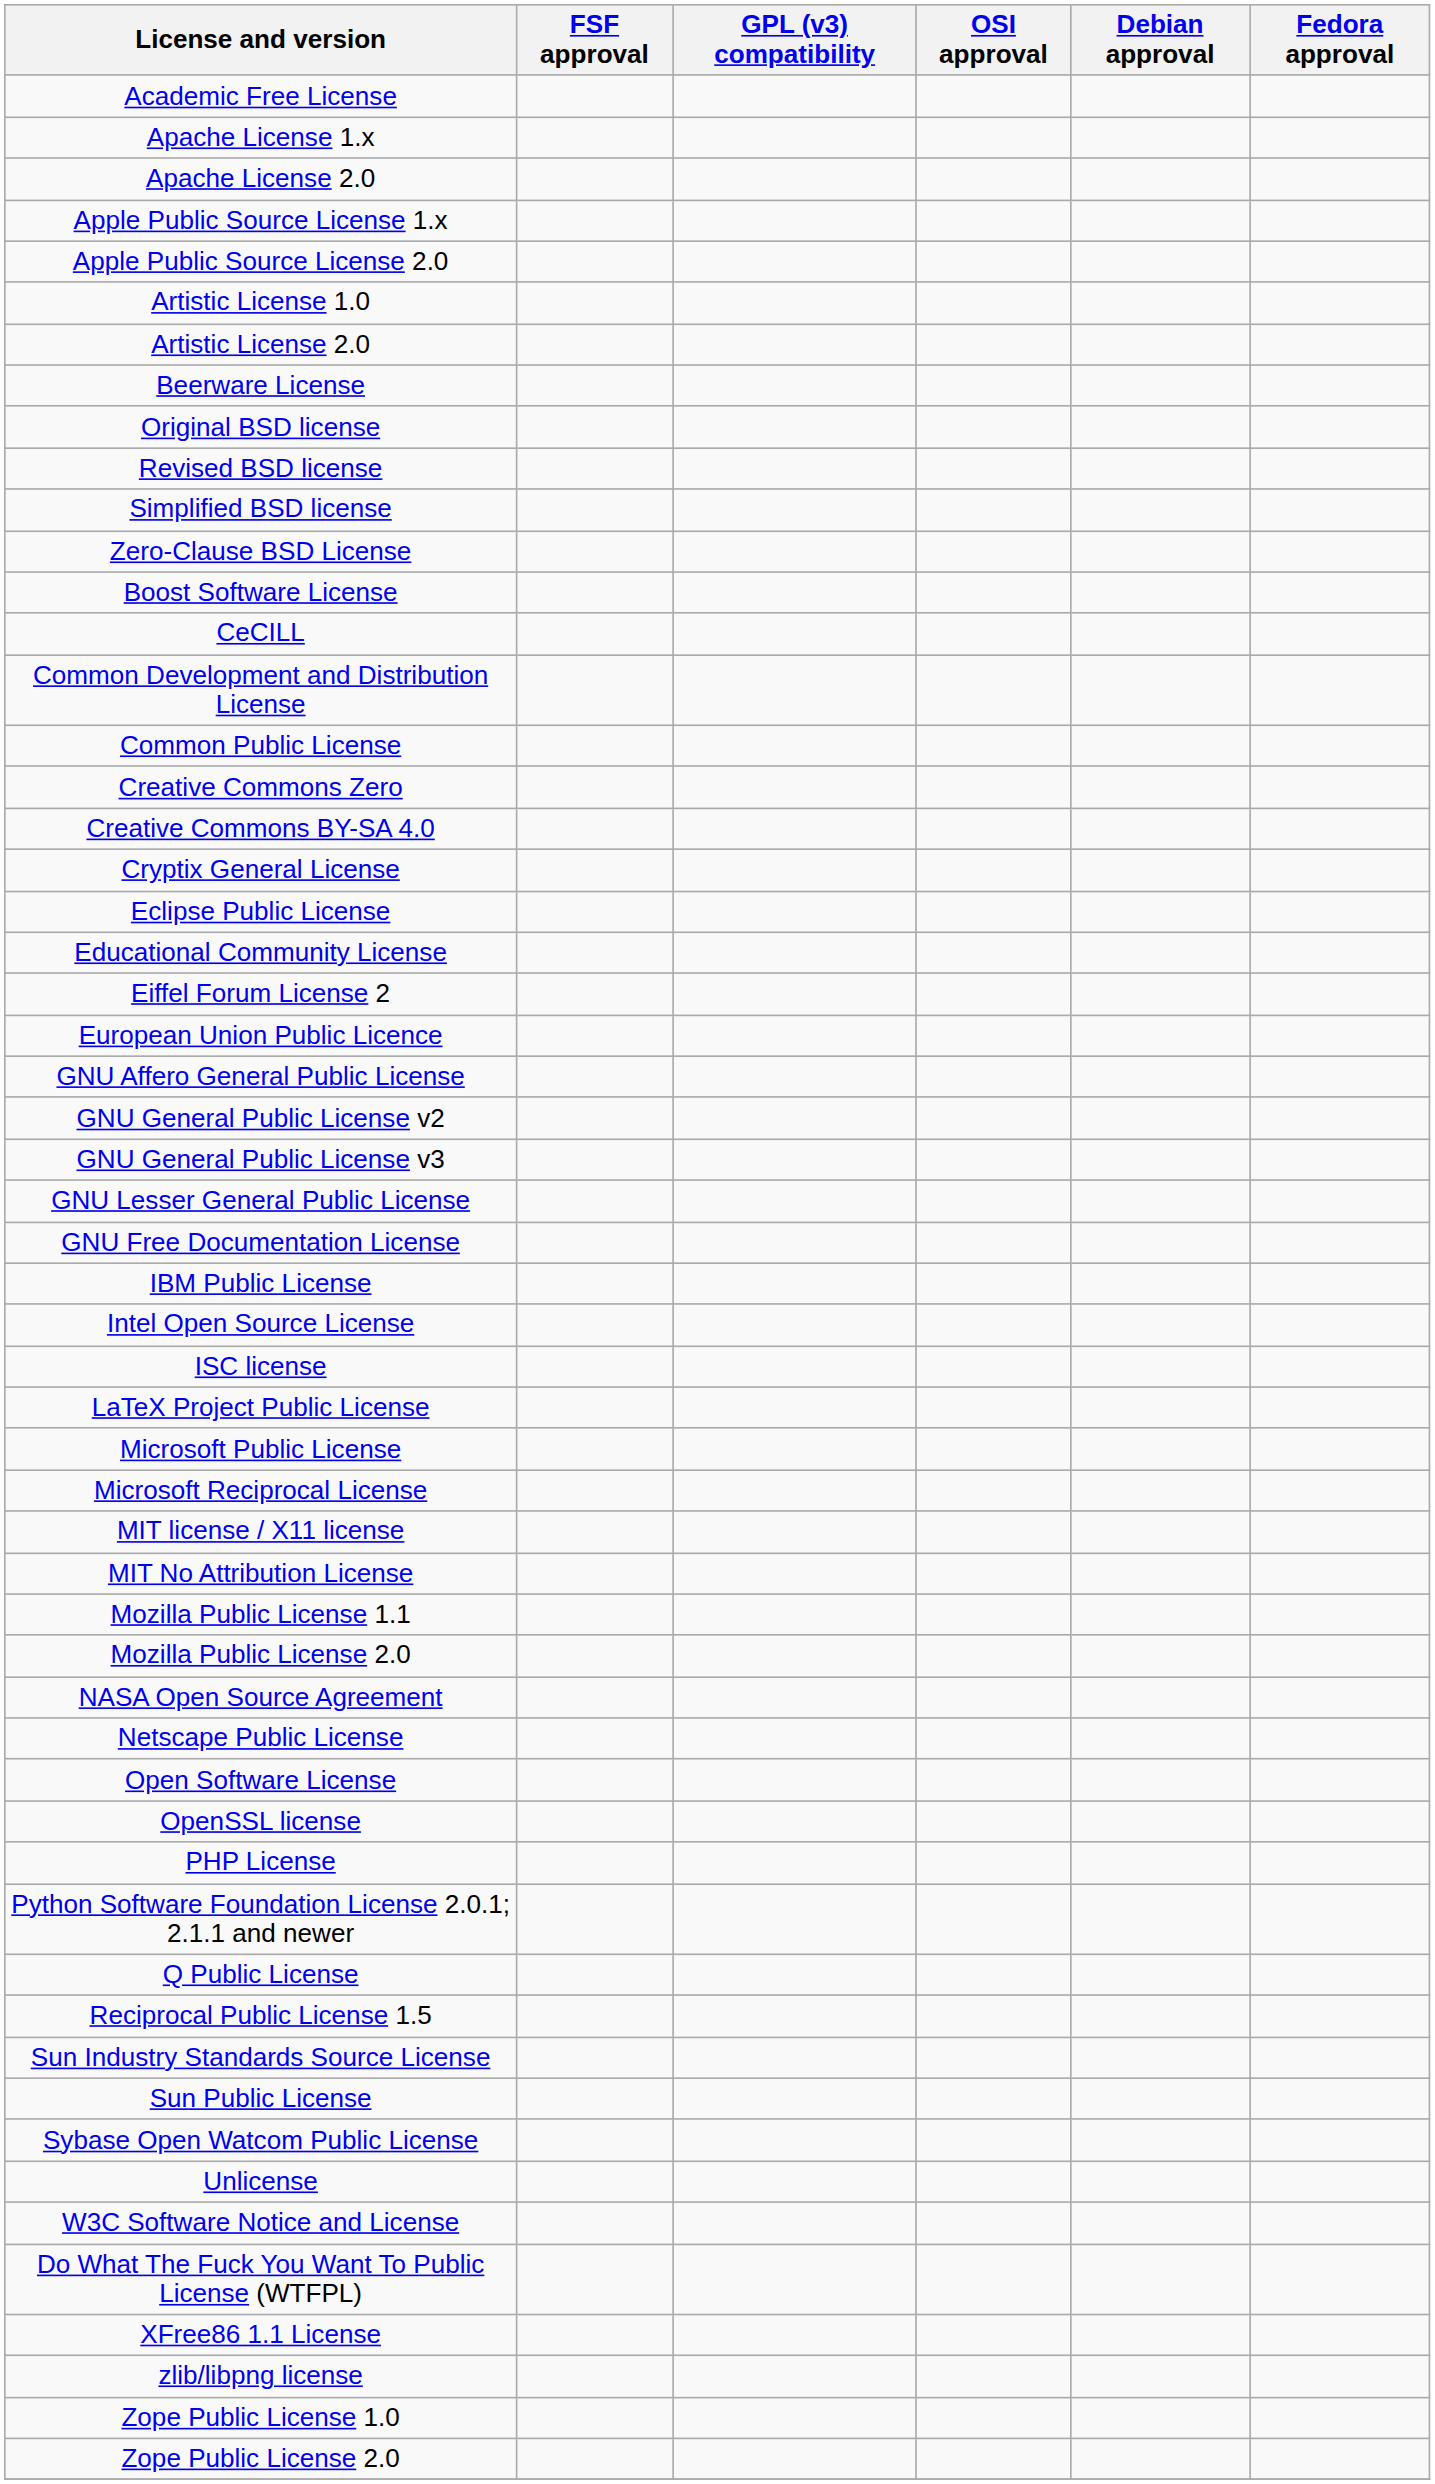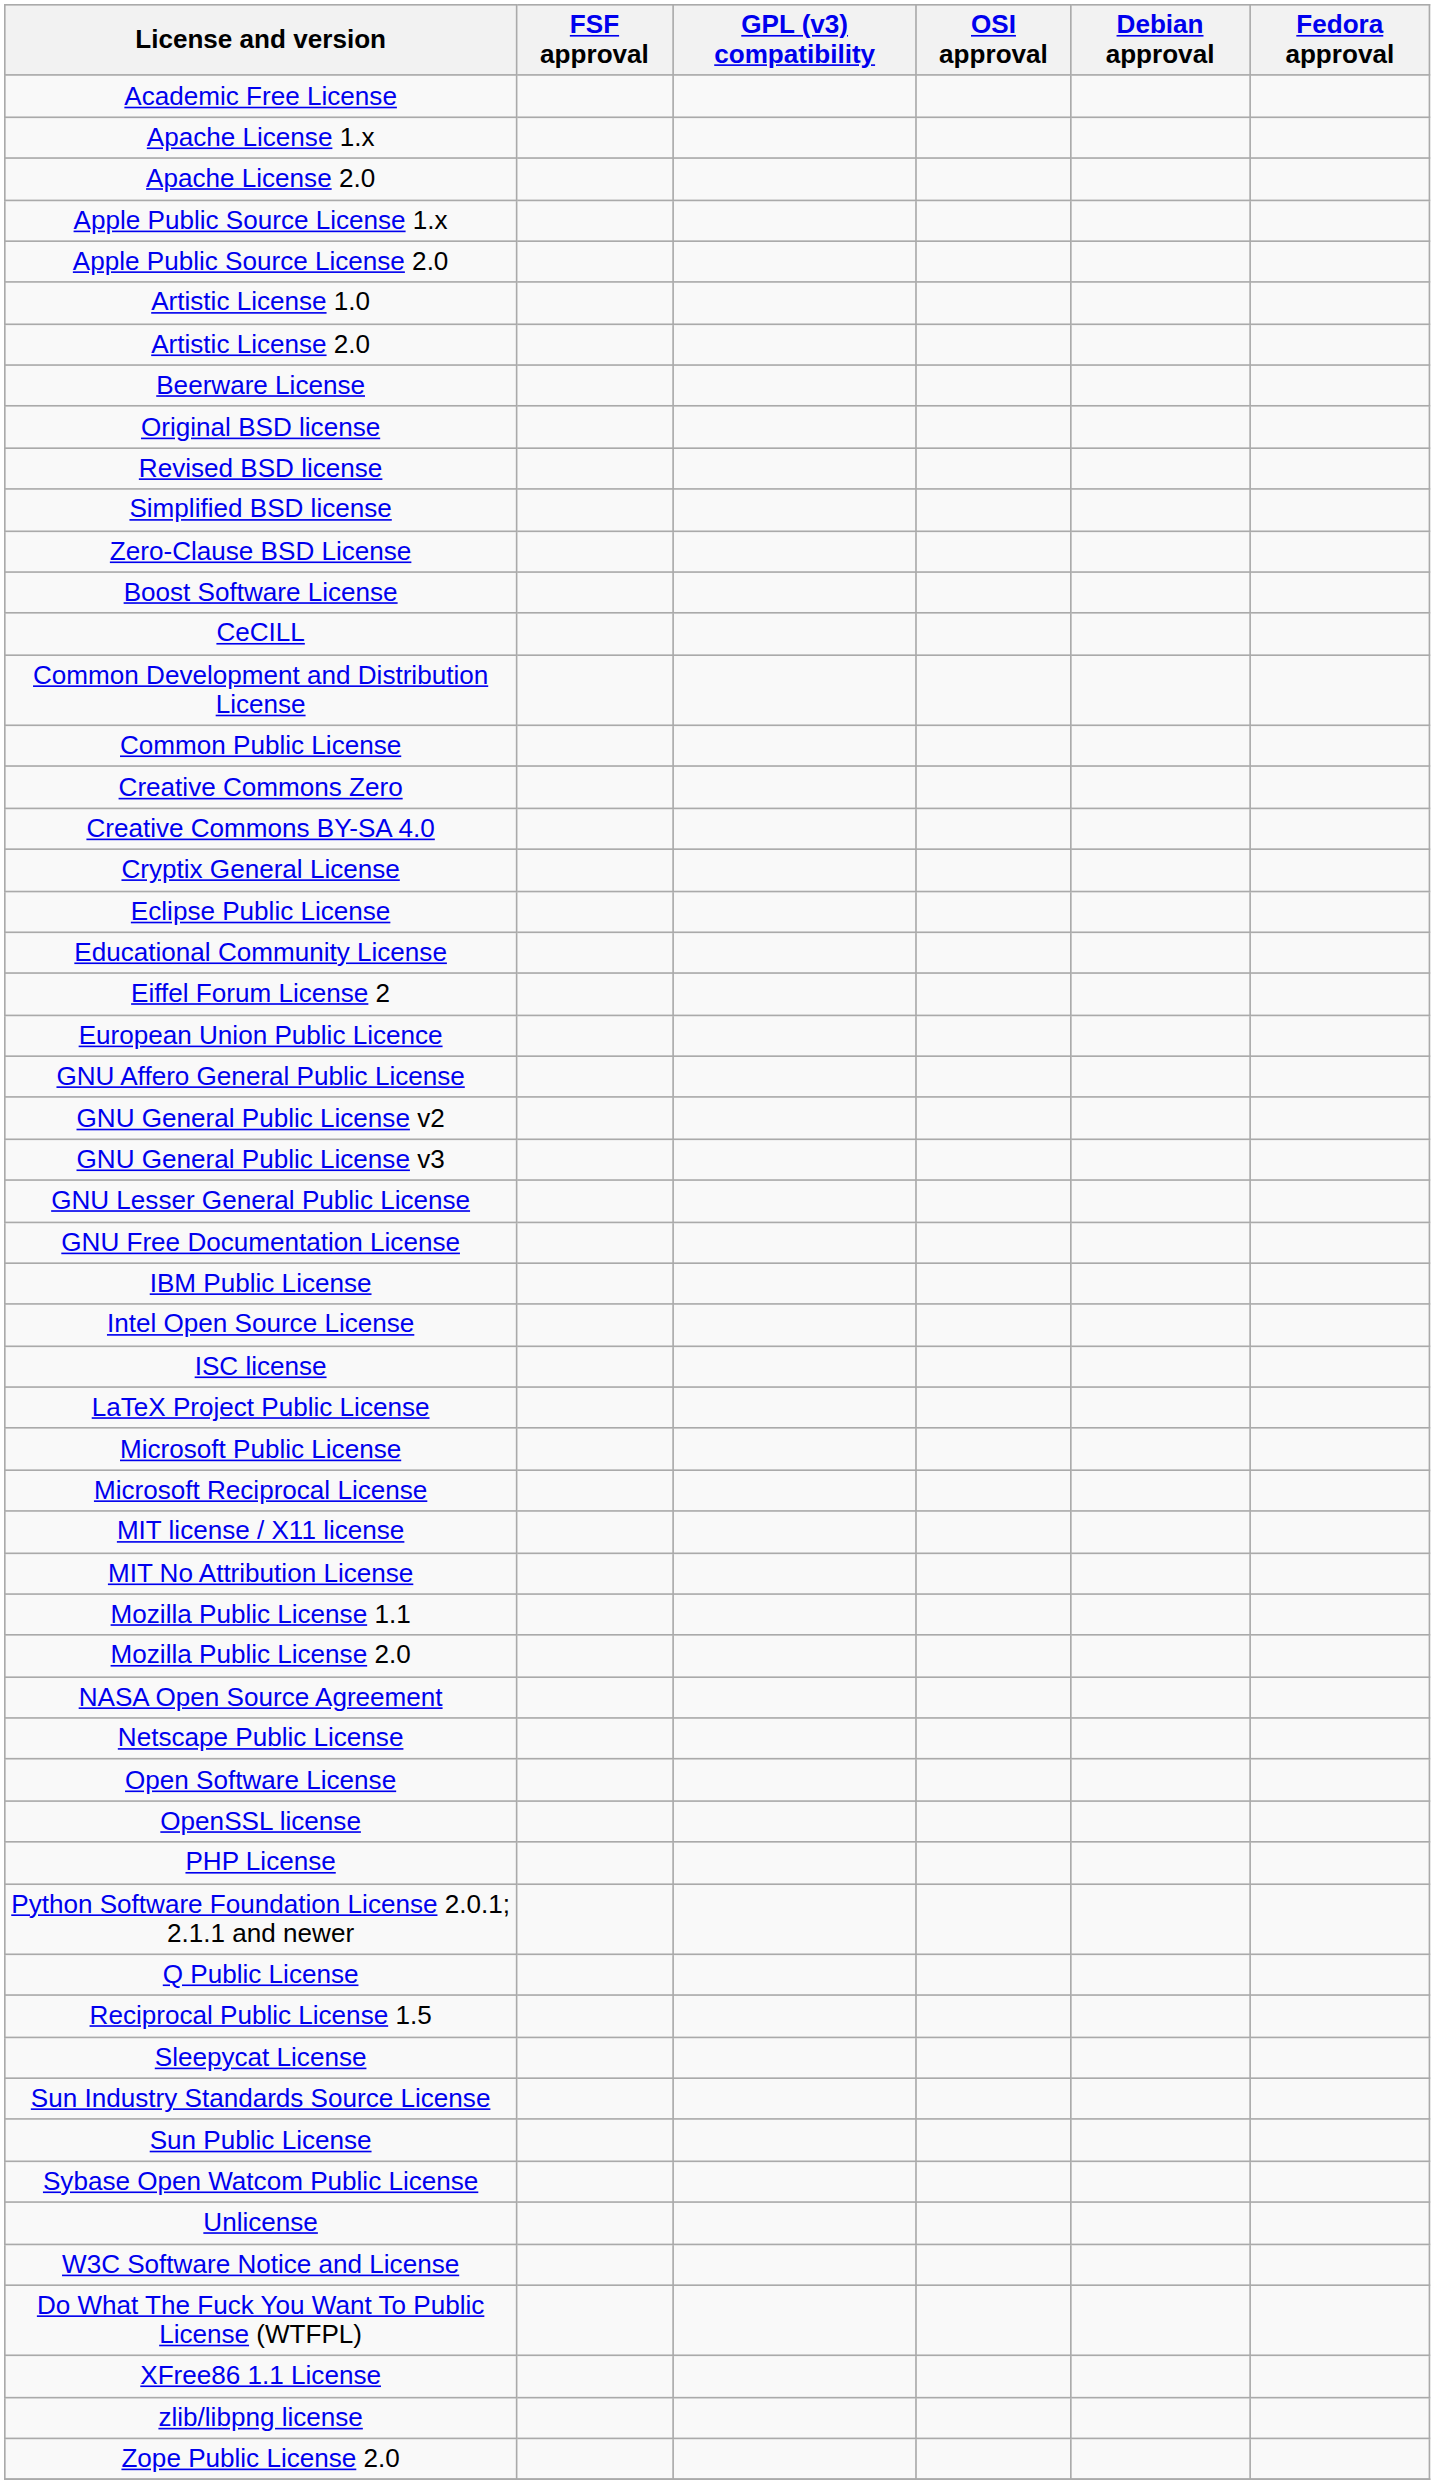+ row: Sleepycat License
- row: Zope Public License 1.0
